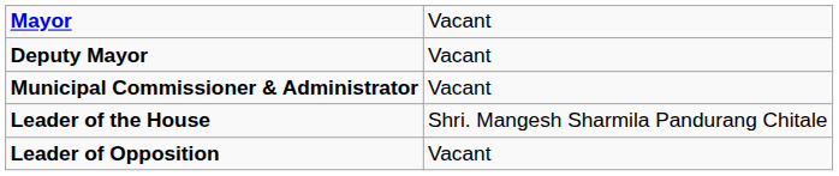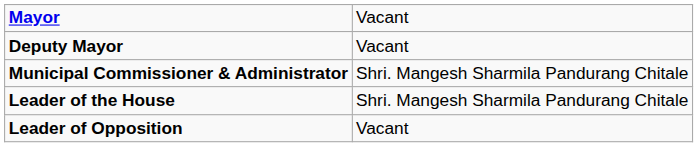Municipal Commissioner & Administrator | column 2: Vacant -> Shri. Mangesh Sharmila Pandurang Chitale
